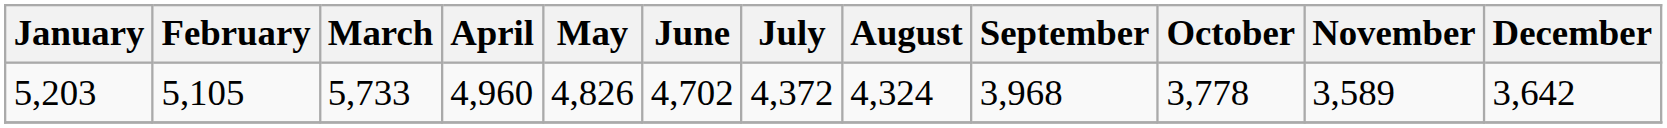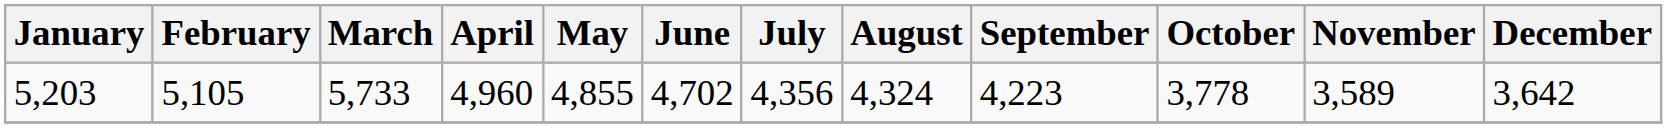5,203 | May: 4,826 -> 4,855
5,203 | July: 4,372 -> 4,356
5,203 | September: 3,968 -> 4,223
